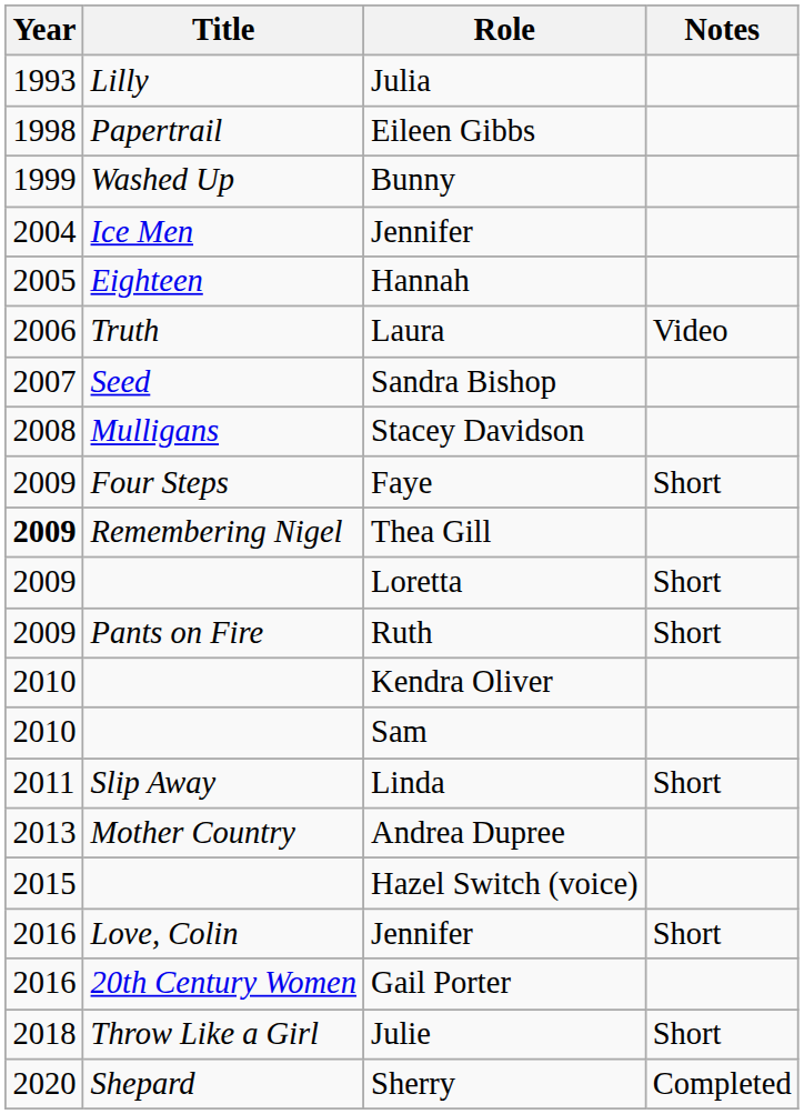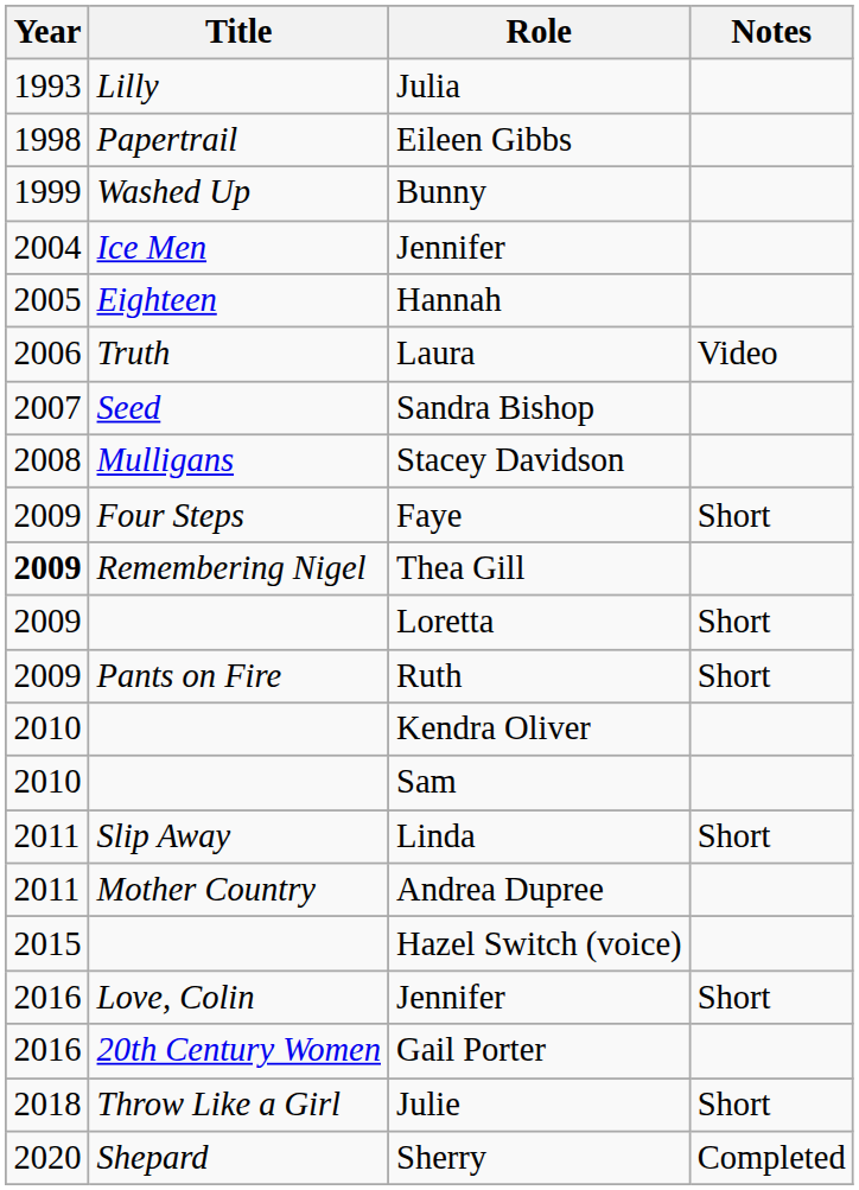Andrea Dupree | Year: 2013 -> 2011
